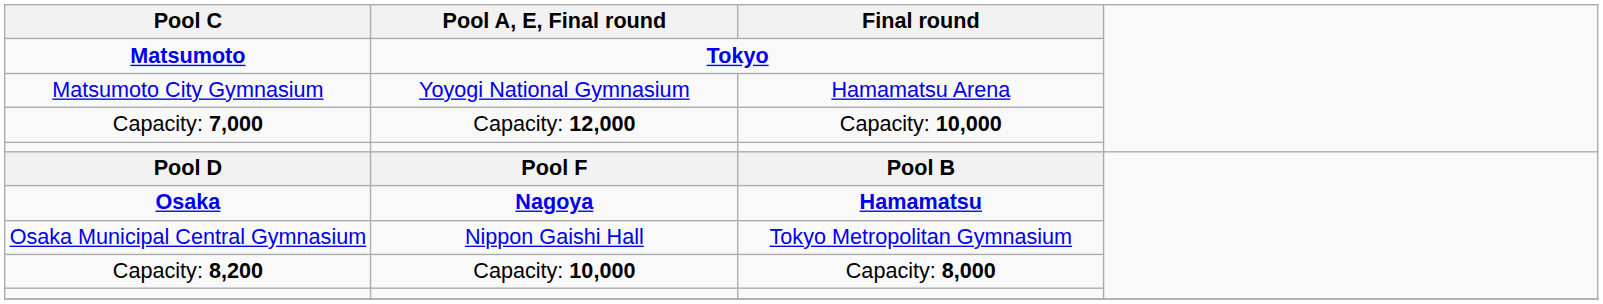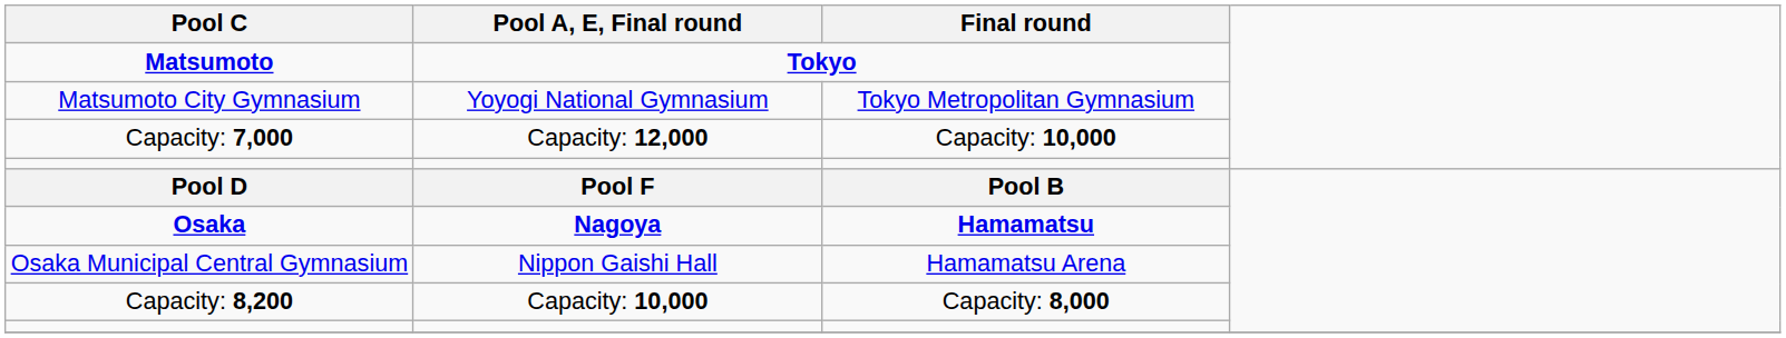Matsumoto City Gymnasium | Final round: Hamamatsu Arena -> Tokyo Metropolitan Gymnasium
Osaka Municipal Central Gymnasium | Final round: Tokyo Metropolitan Gymnasium -> Hamamatsu Arena
